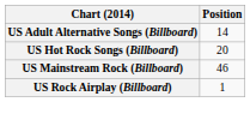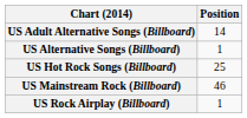+ row: US Alternative Songs (Billboard) | 1
US Hot Rock Songs (Billboard) | Position: 20 -> 25
